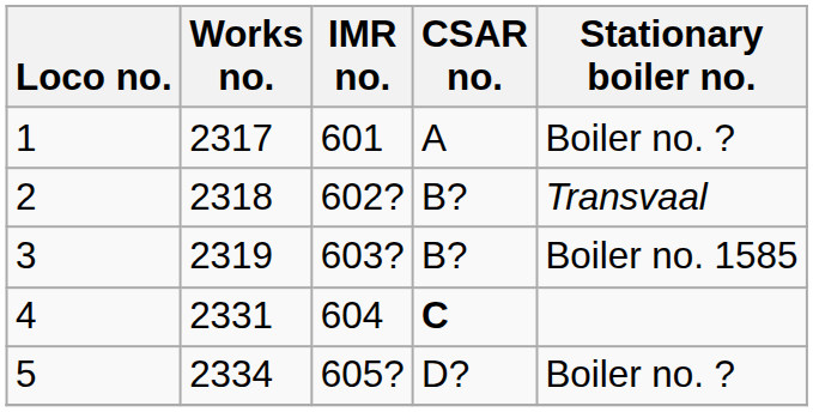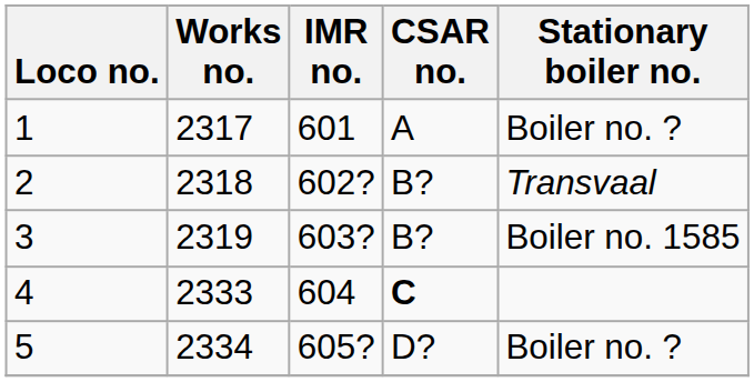4 | Works no.: 2331 -> 2333
